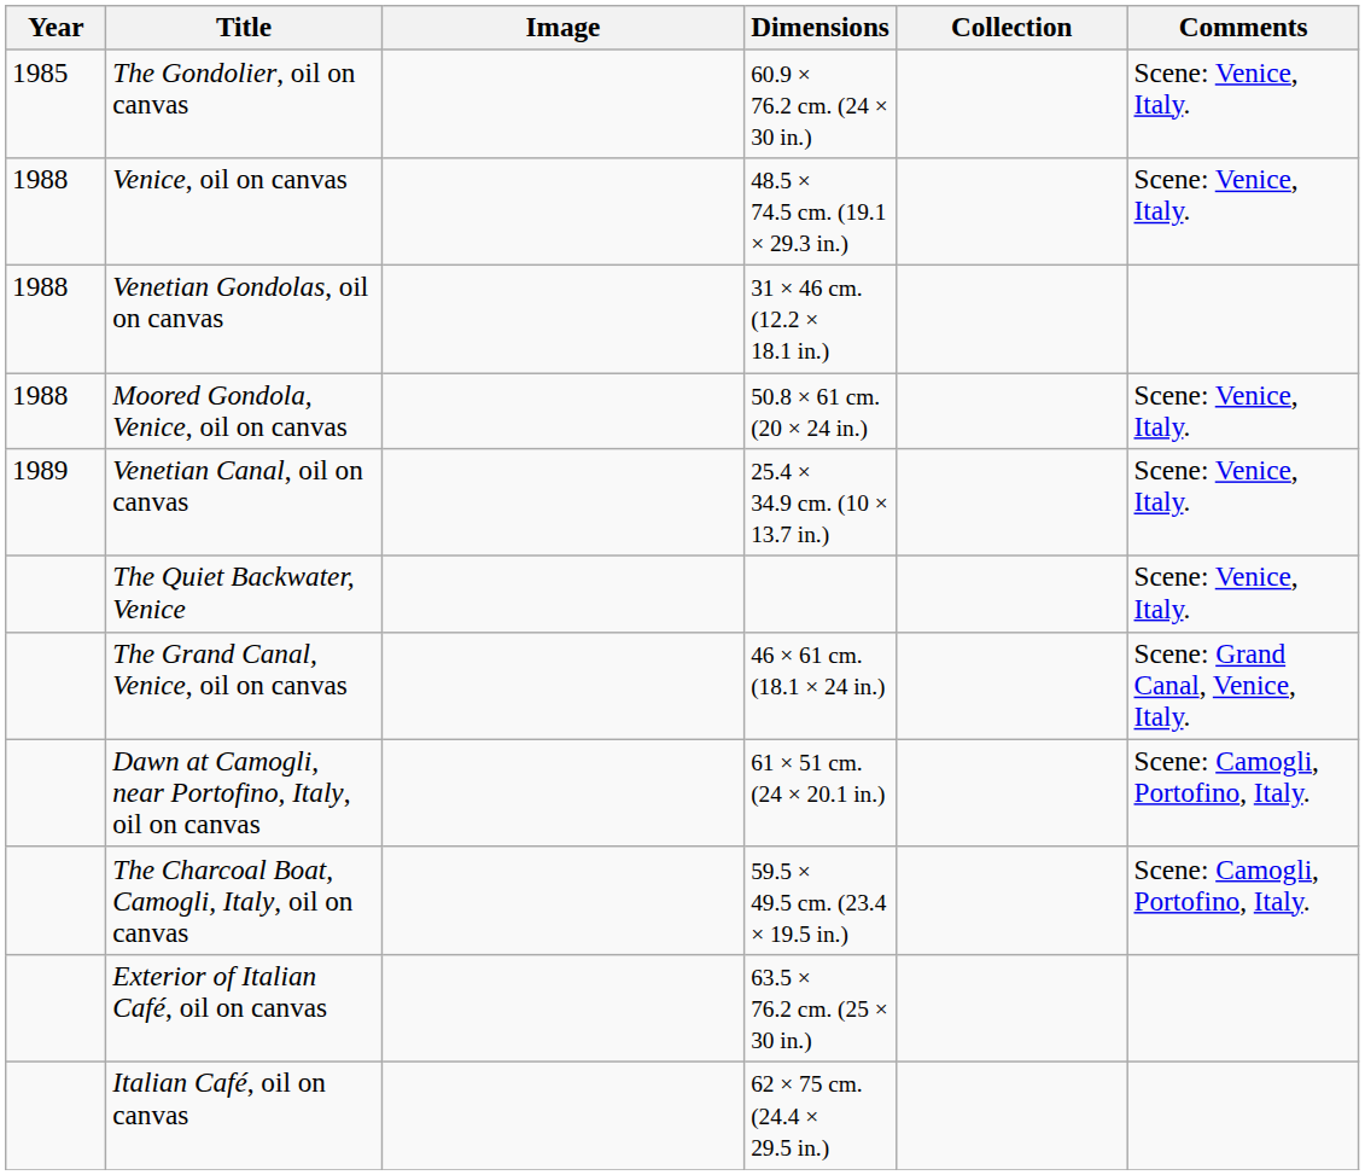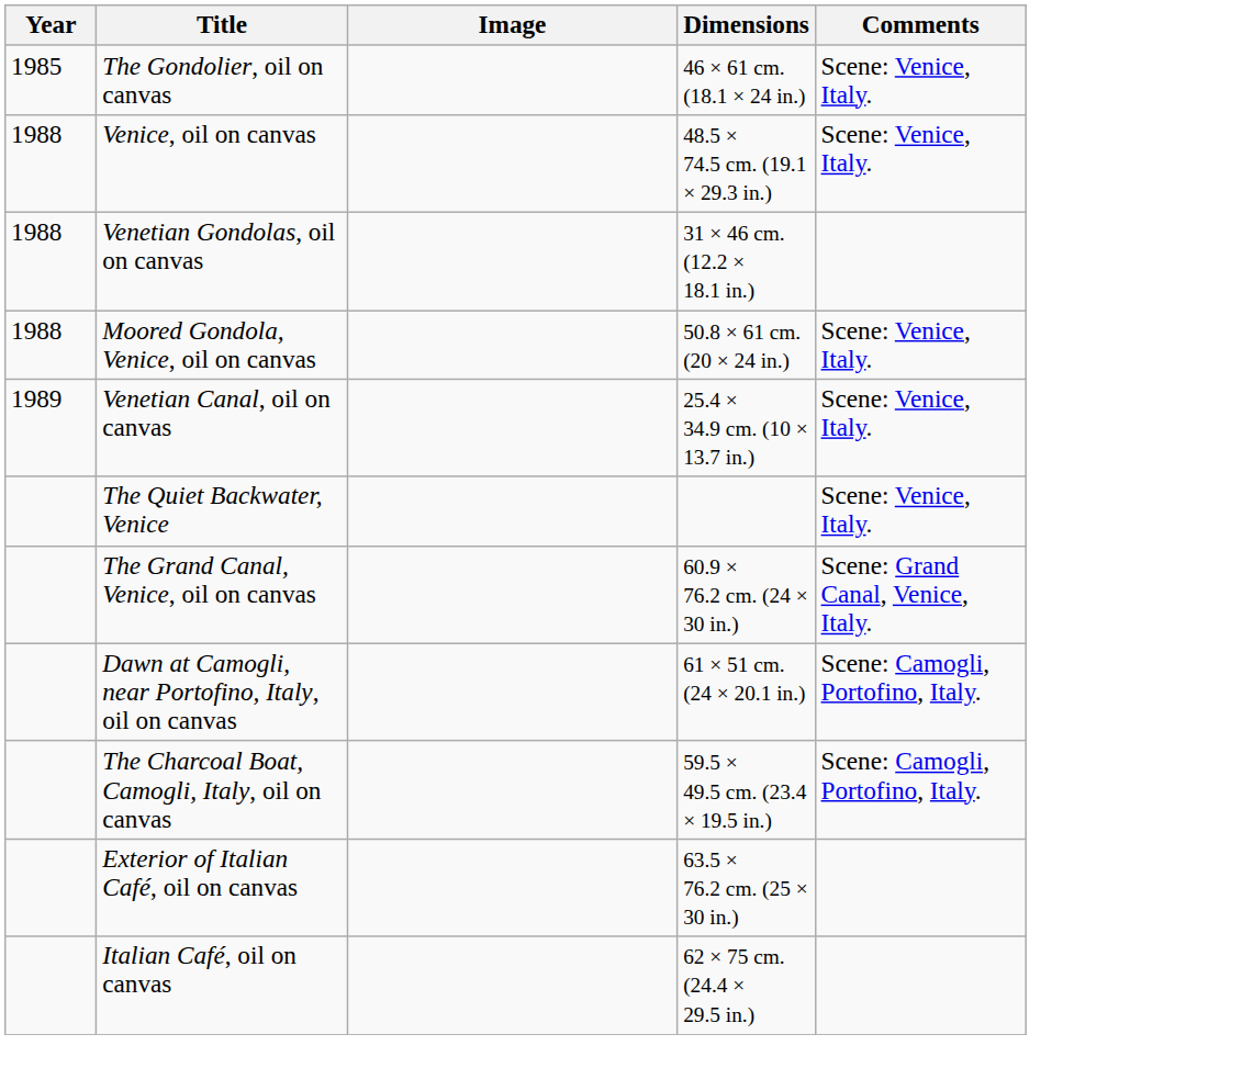- column: Collection
The Gondolier, oil on canvas | Dimensions: 60.9 × 76.2 cm. (24 × 30 in.) -> 46 × 61 cm. (18.1 × 24 in.)
The Grand Canal, Venice, oil on canvas | Dimensions: 46 × 61 cm. (18.1 × 24 in.) -> 60.9 × 76.2 cm. (24 × 30 in.)
